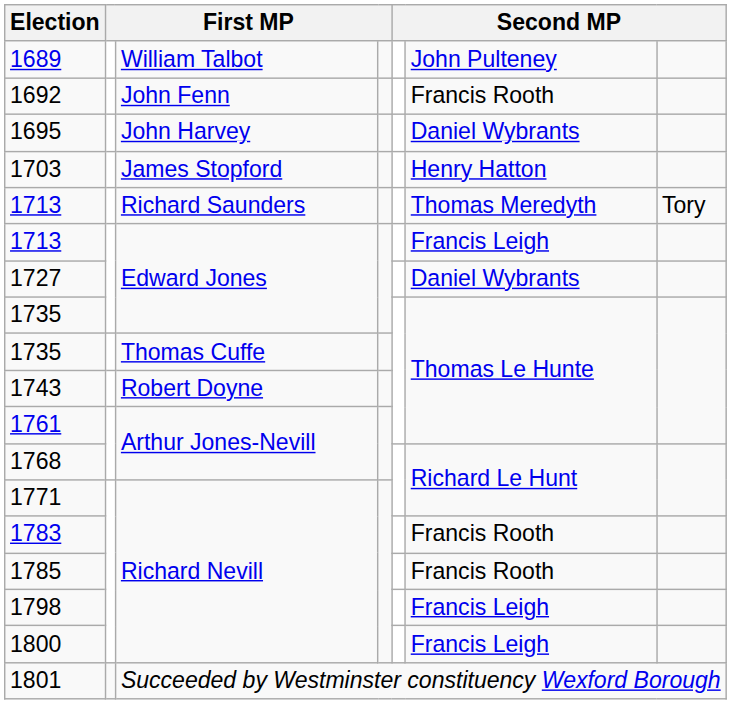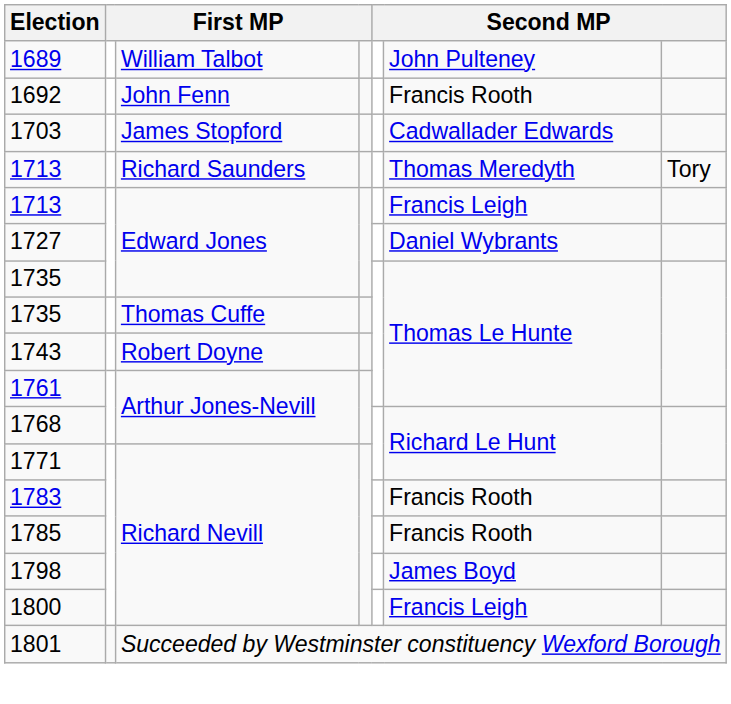- row: 1695 | John Harvey | Daniel Wybrants
1703 | column 6: Henry Hatton -> Cadwallader Edwards
1798 | column 6: Francis Leigh -> James Boyd
